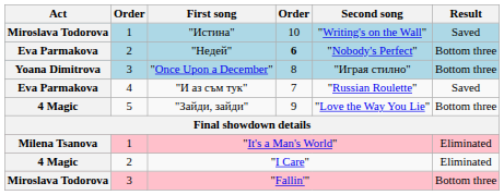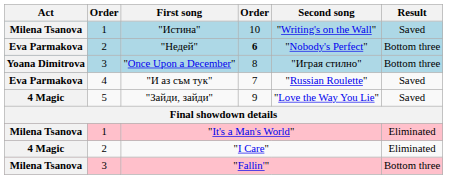"Истина" | Act: Miroslava Todorova -> Milena Tsanova
"Зайди, зайди" | Result: Bottom three -> Saved
"Fallin'" | Act: Miroslava Todorova -> Milena Tsanova
